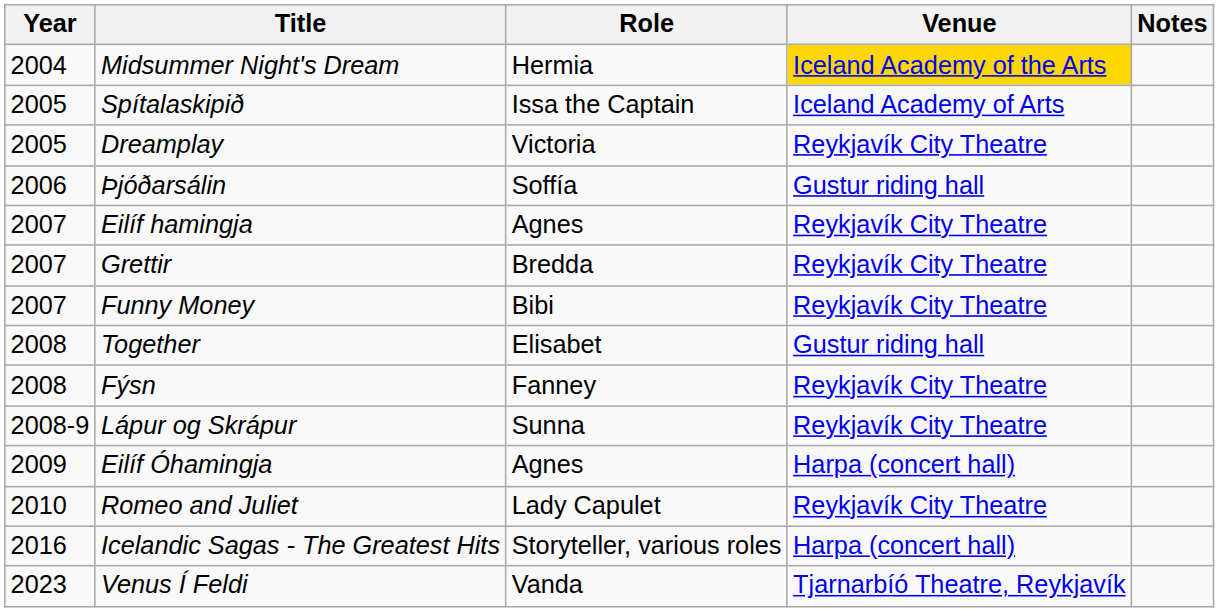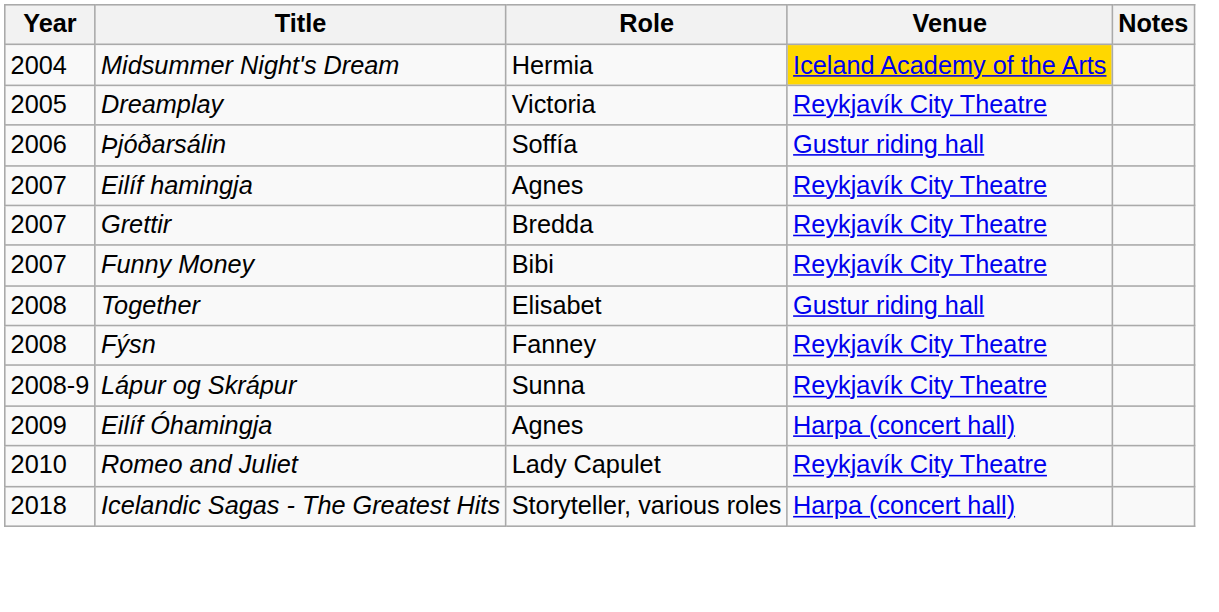- row: 2005 | Spítalaskipið | Issa the Captain | Iceland Academy of Arts
Icelandic Sagas - The Greatest Hits | Year: 2016 -> 2018
- row: 2023 | Venus Í Feldi | Vanda | Tjarnarbíó Theatre, Reykjavík
